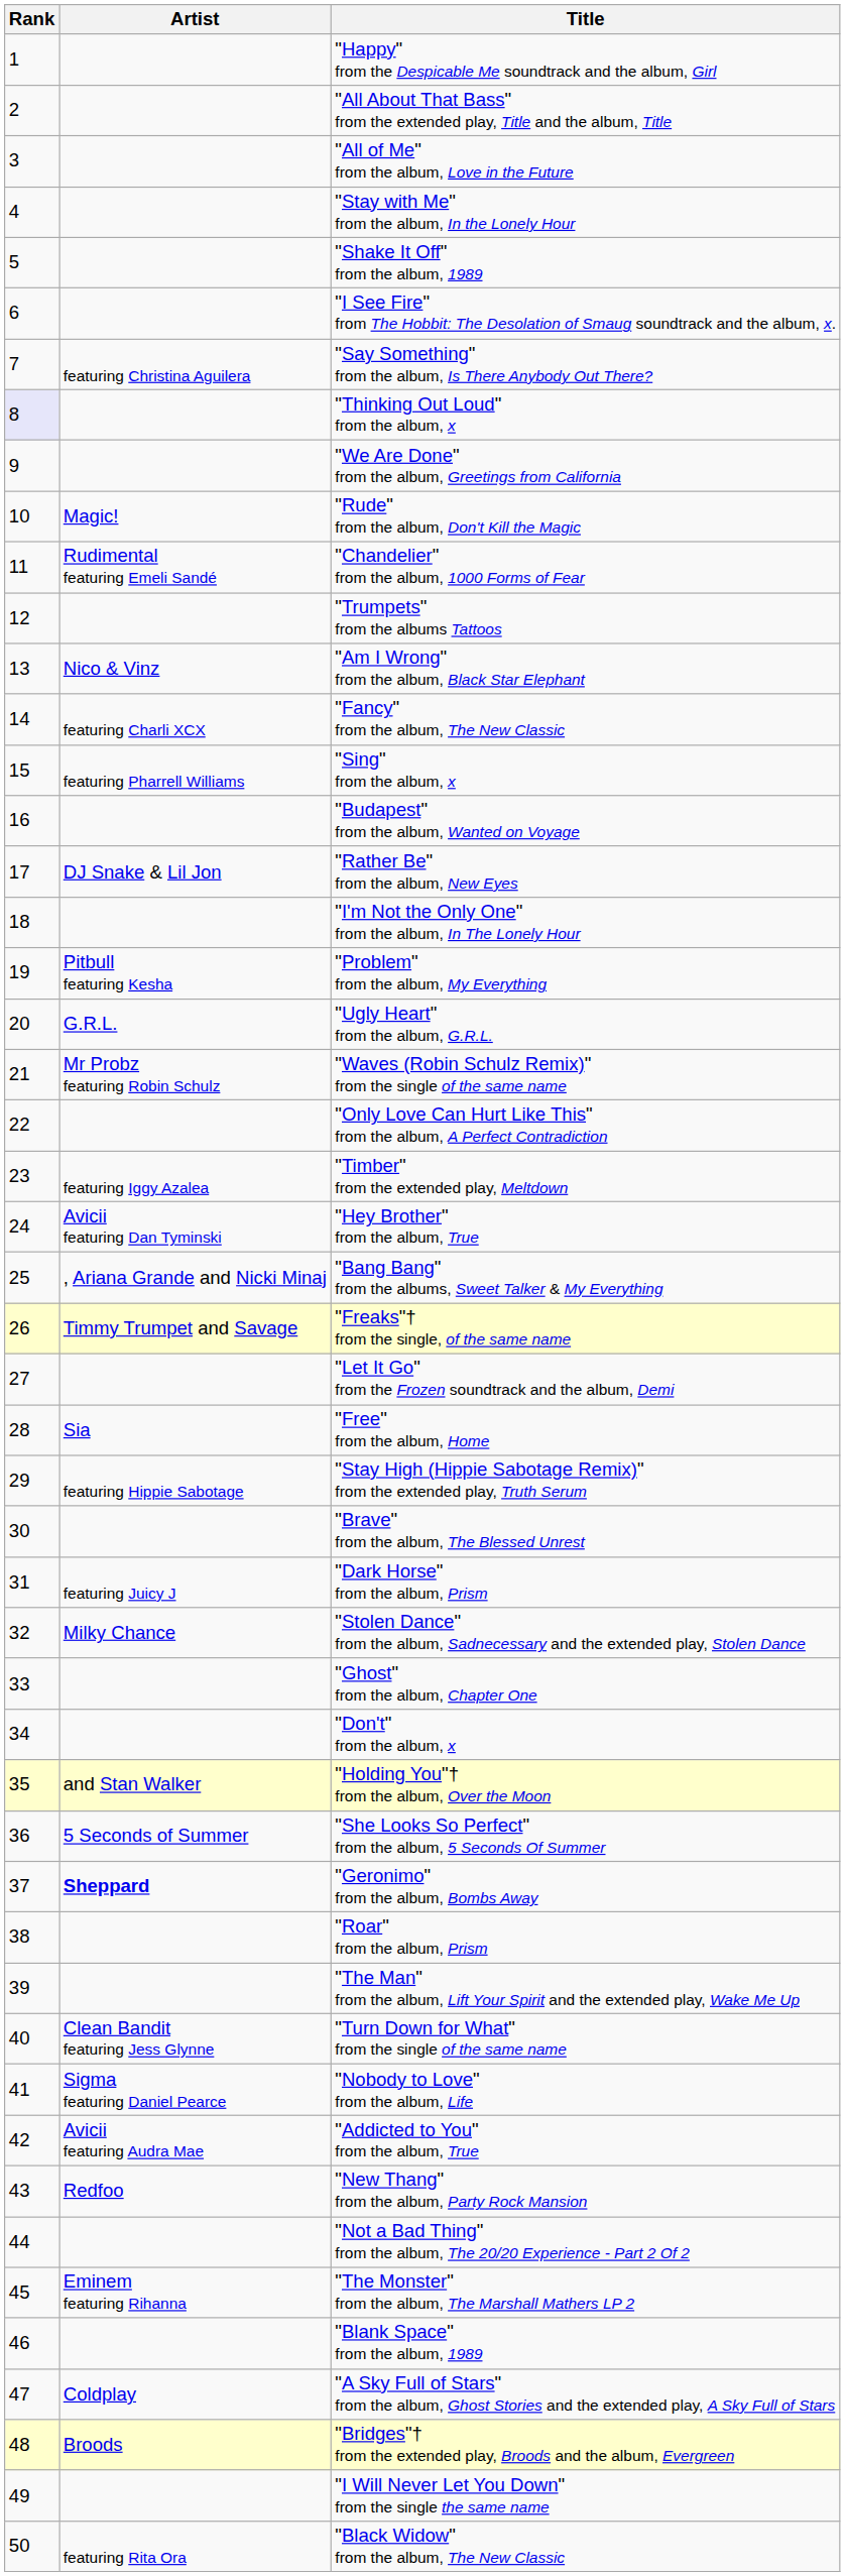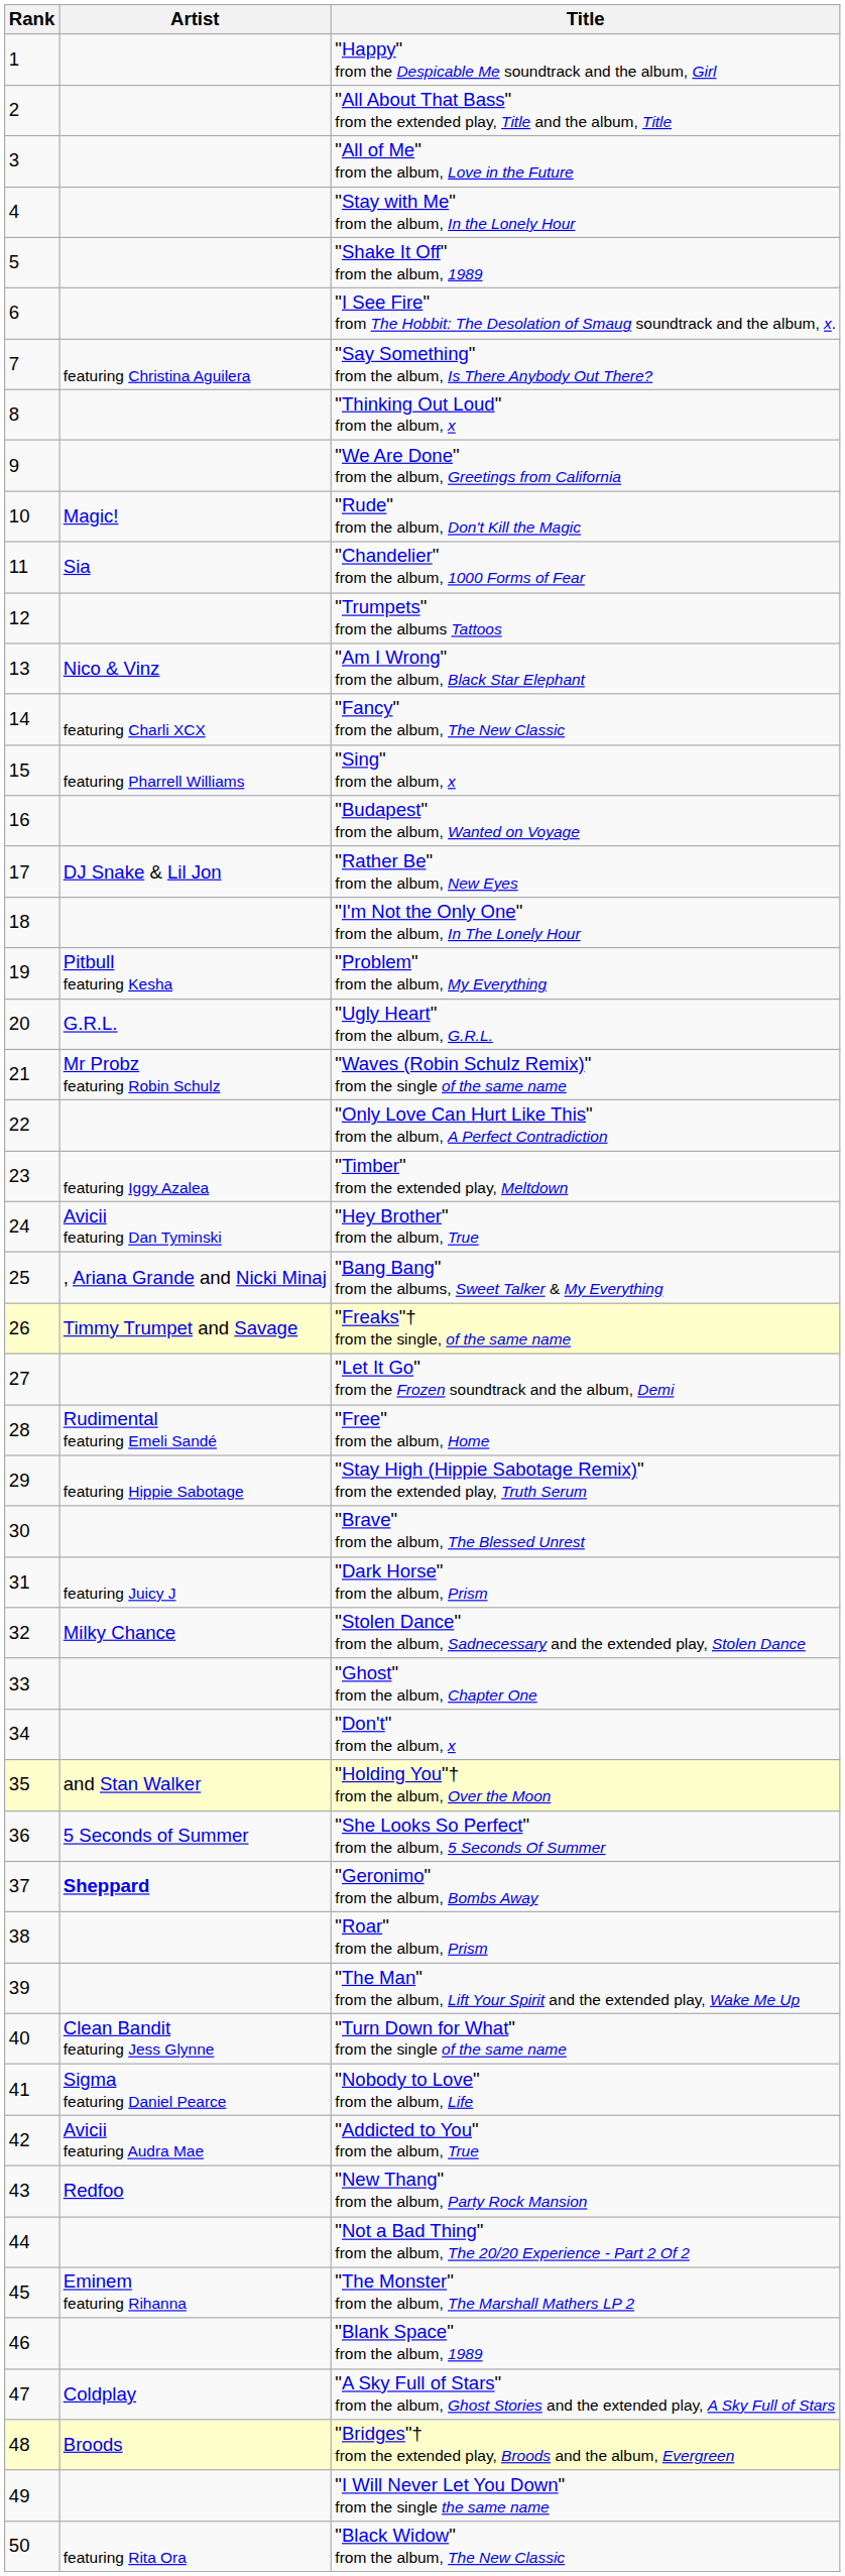"Thinking Out Loud" from the album, x | Rank: lavender background -> no background
"Chandelier" from the album, 1000 Forms of Fear | Artist: Rudimental featuring Emeli Sandé -> Sia
"Free" from the album, Home | Artist: Sia -> Rudimental featuring Emeli Sandé
